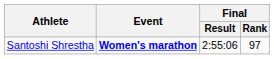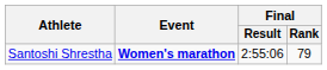Santoshi Shrestha | Final / Rank: 97 -> 79
